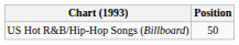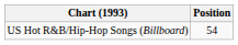US Hot R&B/Hip-Hop Songs (Billboard) | Position: 50 -> 54
